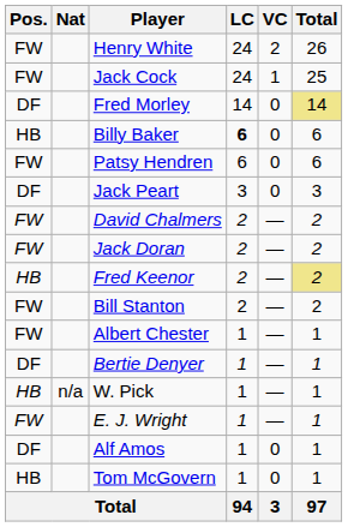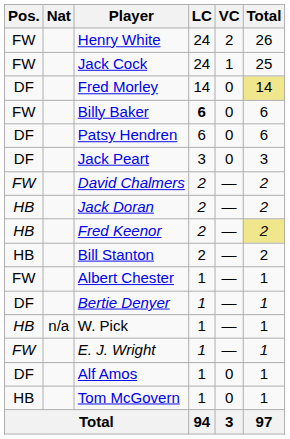Billy Baker | Pos.: HB -> FW
Patsy Hendren | Pos.: FW -> DF
Jack Doran | Pos.: FW -> HB
Bill Stanton | Pos.: FW -> HB
